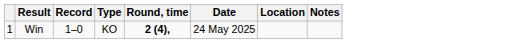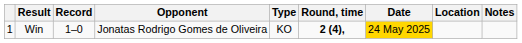+ column: Opponent | Jonatas Rodrigo Gomes de Oliveira
Win | Date: no background -> gold background
